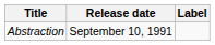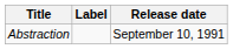columns swapped: Release date <-> Label
